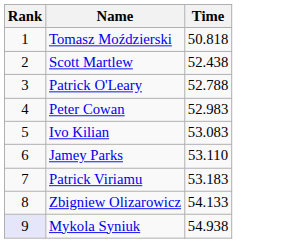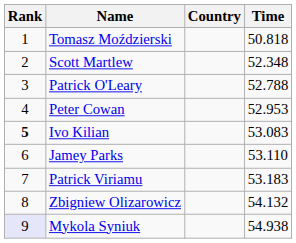+ column: Country
Scott Martlew | Time: 52.438 -> 52.348
Peter Cowan | Time: 52.983 -> 52.953
Ivo Kilian | Rank: normal -> bold
Zbigniew Olizarowicz | Time: 54.133 -> 54.132
